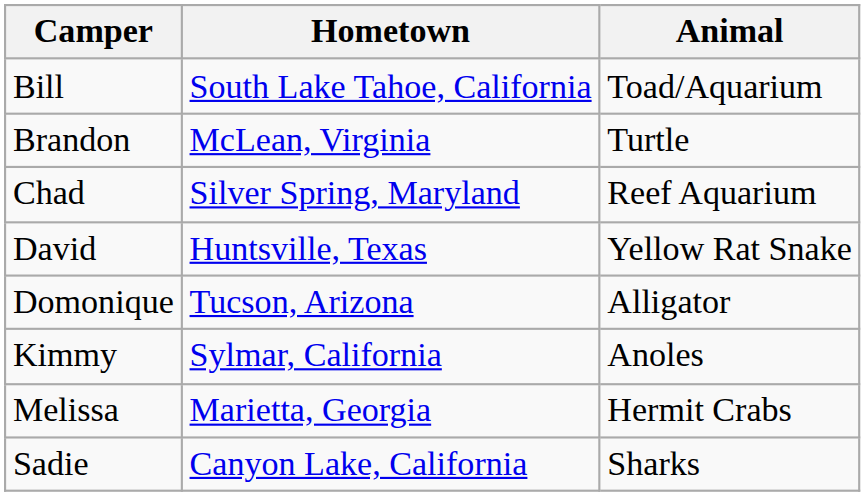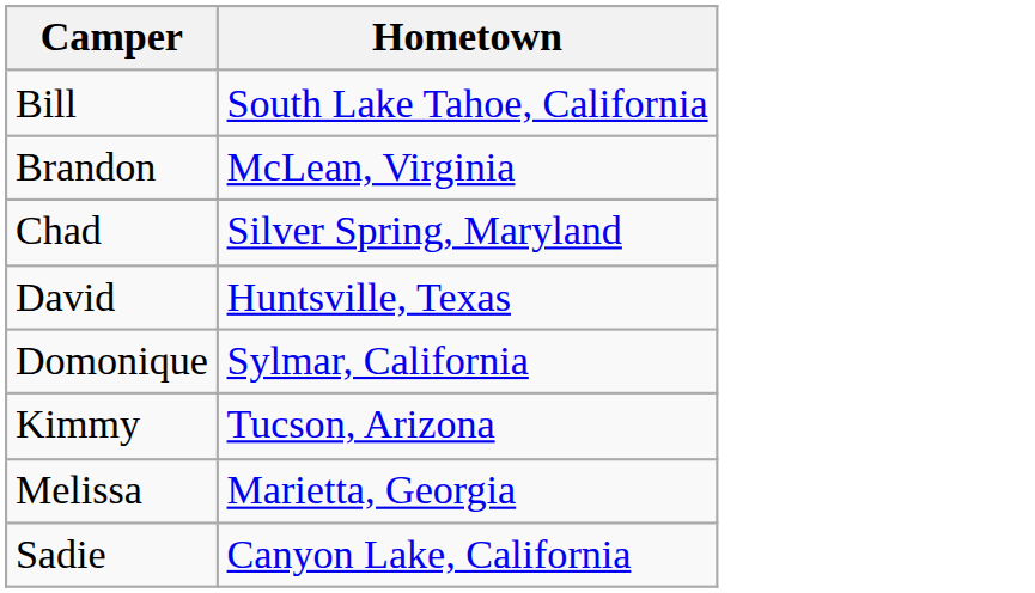- column: Animal | Toad/Aquarium | Turtle | Reef Aquarium | Yellow Rat Snake | Alligator | Anoles | Hermit Crabs | Sharks
Domonique | Hometown: Tucson, Arizona -> Sylmar, California
Kimmy | Hometown: Sylmar, California -> Tucson, Arizona
